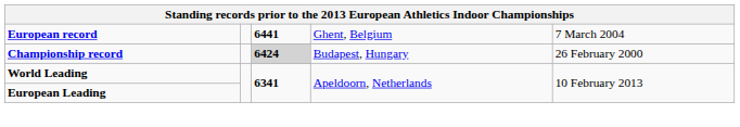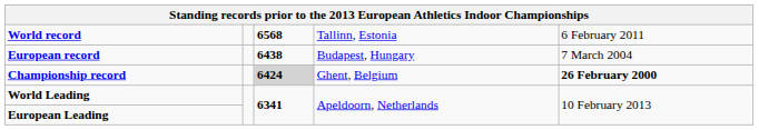+ row: World record | 6568 | Tallinn, Estonia | 6 February 2011
European record | column 3: 6441 -> 6438
European record | column 4: Ghent, Belgium -> Budapest, Hungary
Championship record | column 4: Budapest, Hungary -> Ghent, Belgium
Championship record | column 5: normal -> bold
